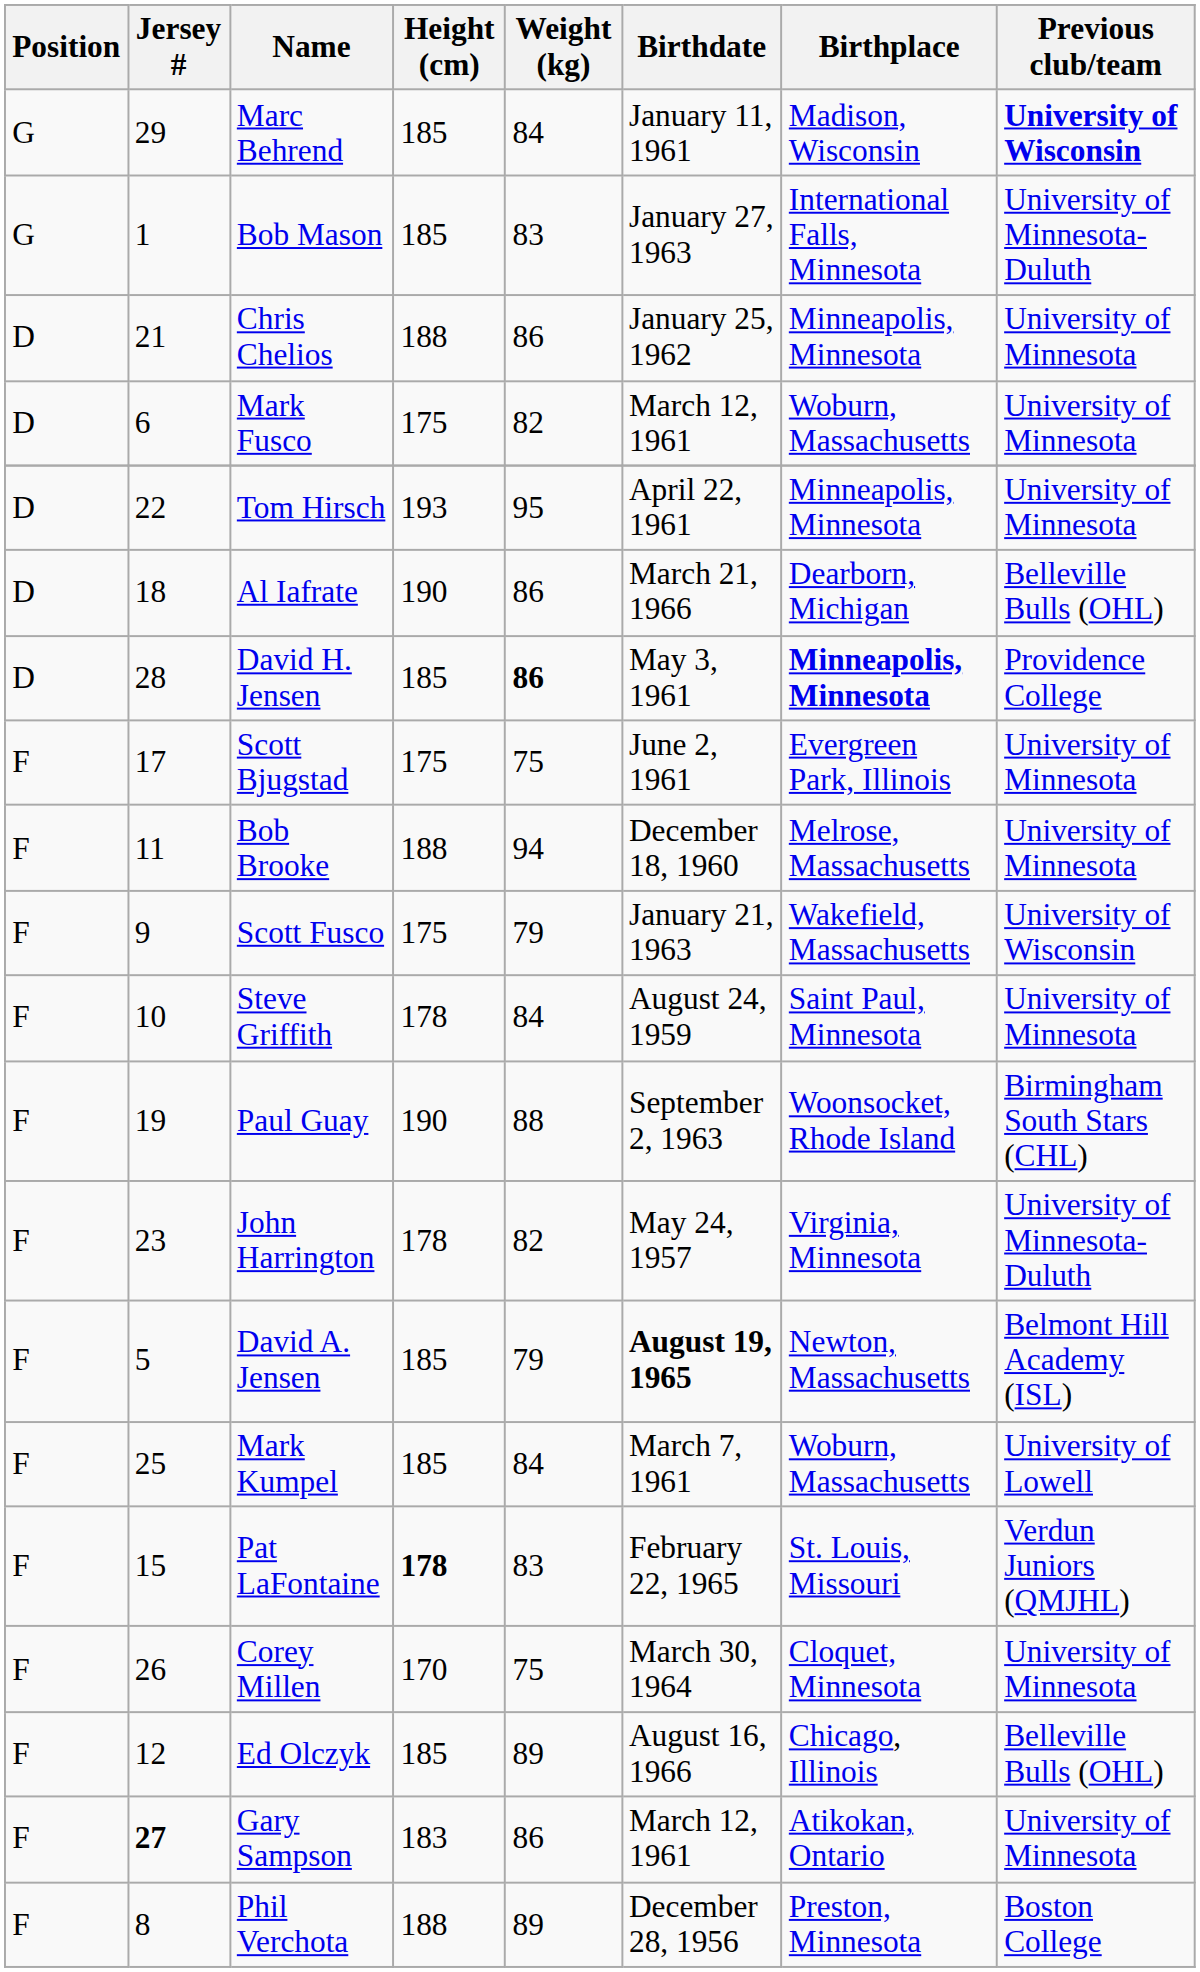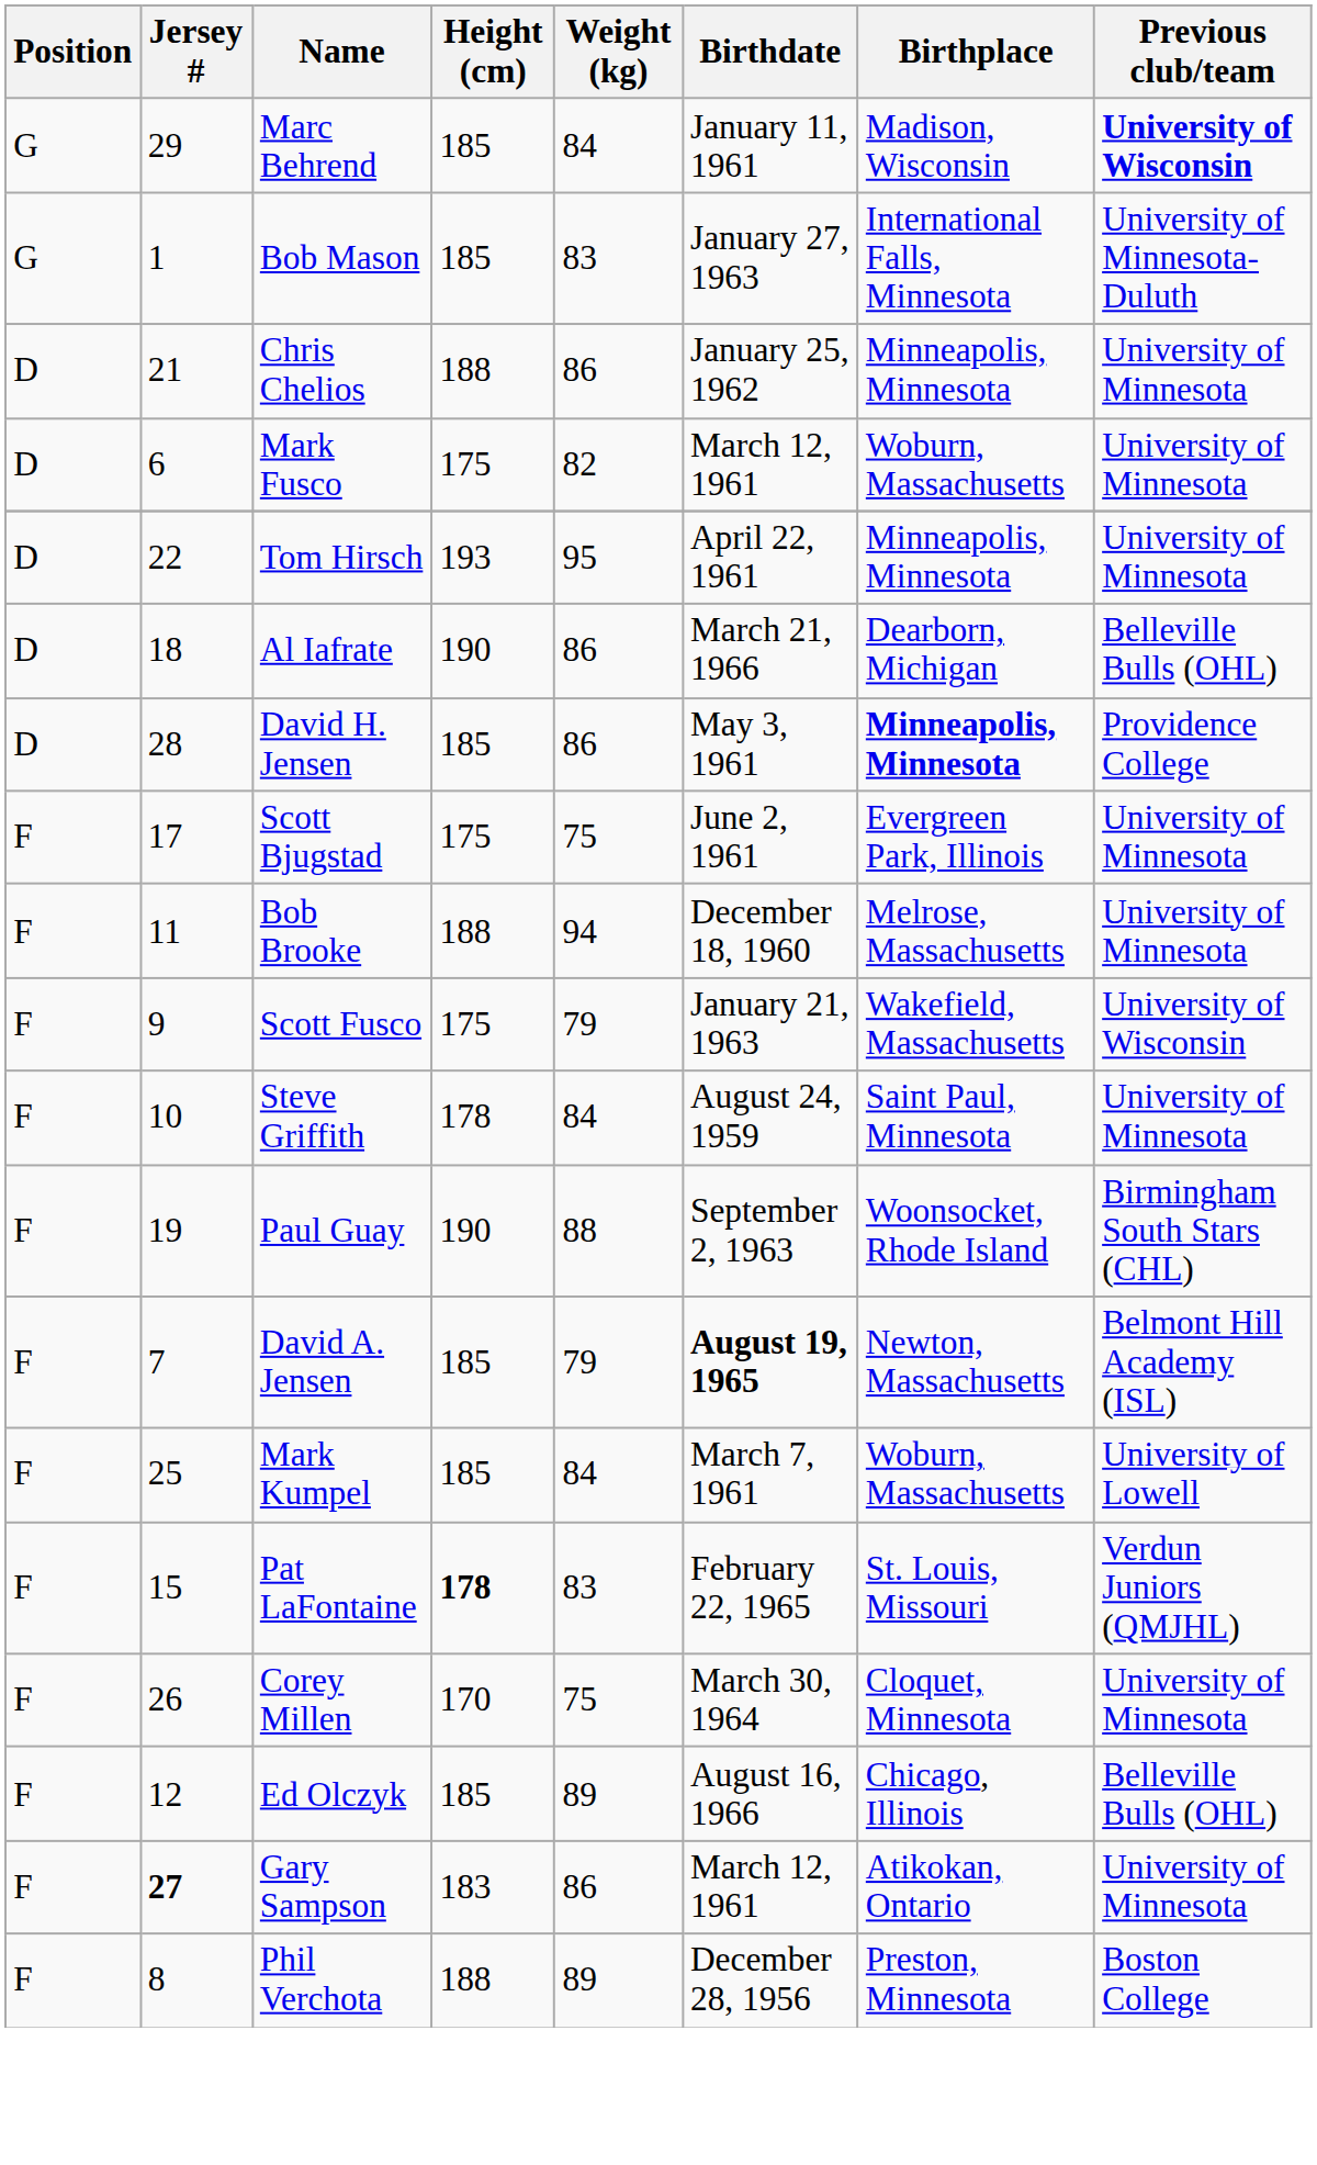David H. Jensen | Weight (kg): bold -> normal
- row: F | 23 | John Harrington | 178 | 82 | May 24, 1957 | Virginia, Minnesota | University of Minnesota-Duluth
David A. Jensen | Jersey #: 5 -> 7
